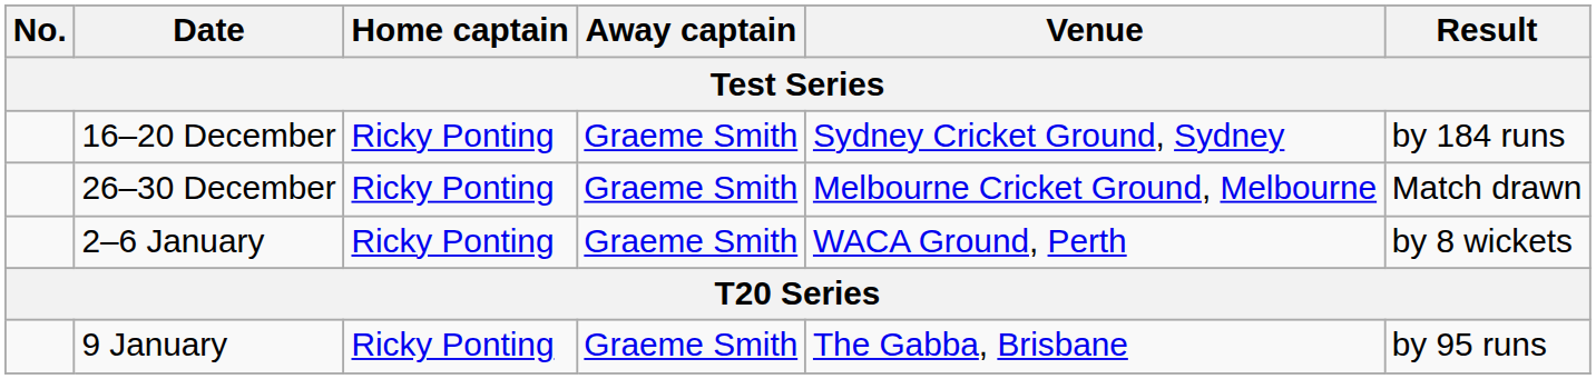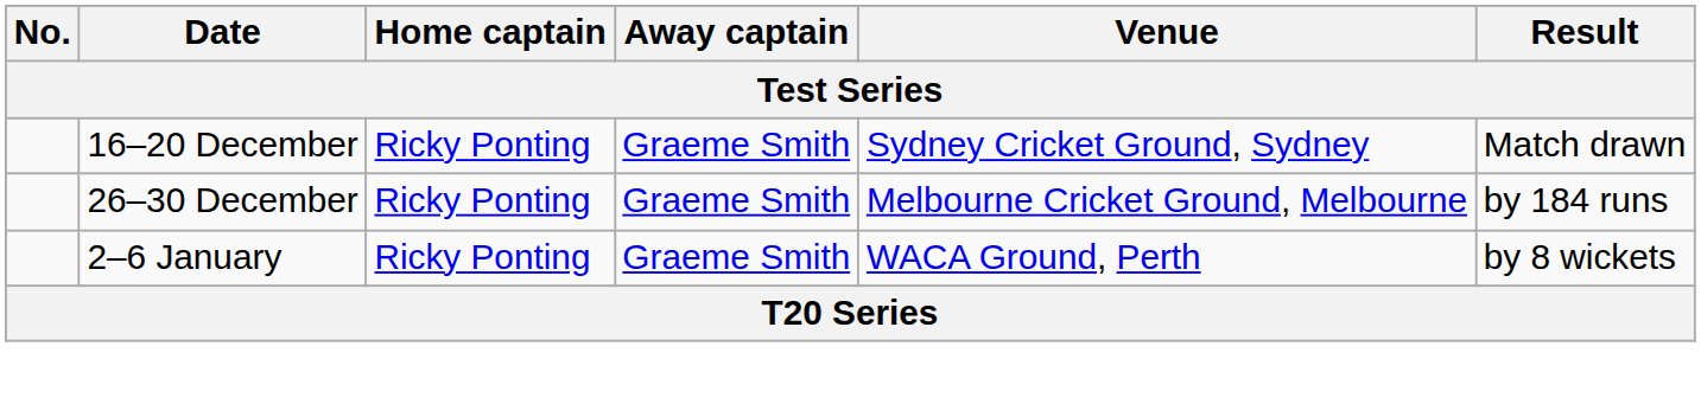16–20 December | Result: by 184 runs -> Match drawn
26–30 December | Result: Match drawn -> by 184 runs
- row: 9 January | Ricky Ponting | Graeme Smith | The Gabba, Brisbane | by 95 runs
